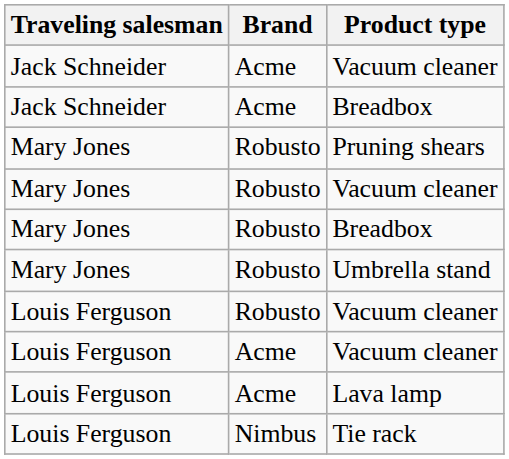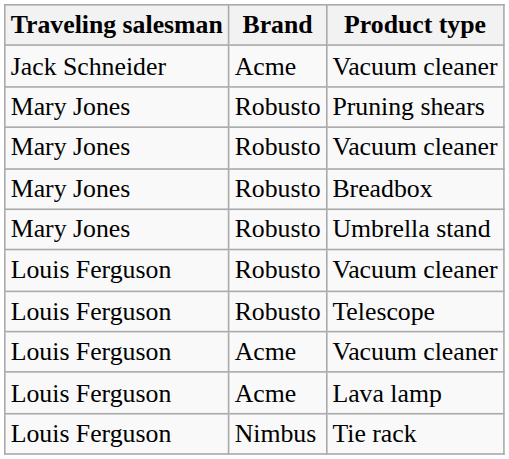- row: Jack Schneider | Acme | Breadbox
+ row: Louis Ferguson | Robusto | Telescope
